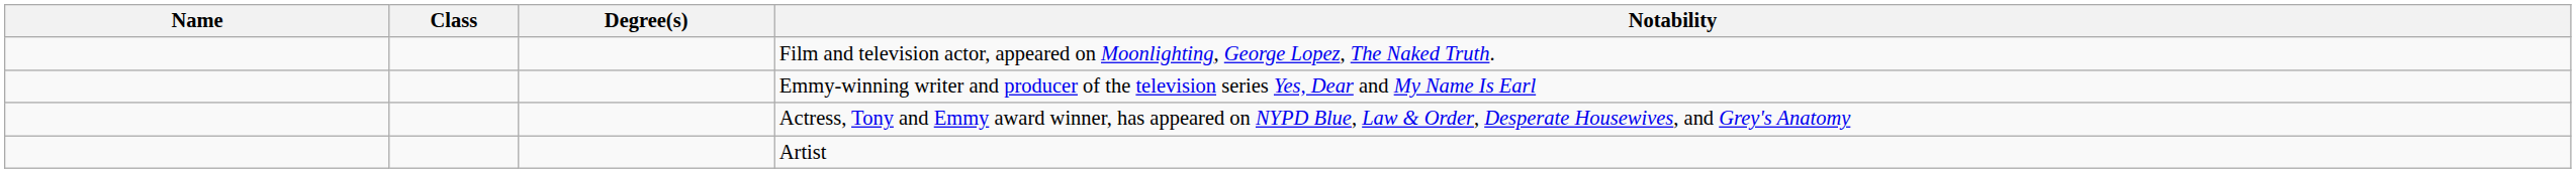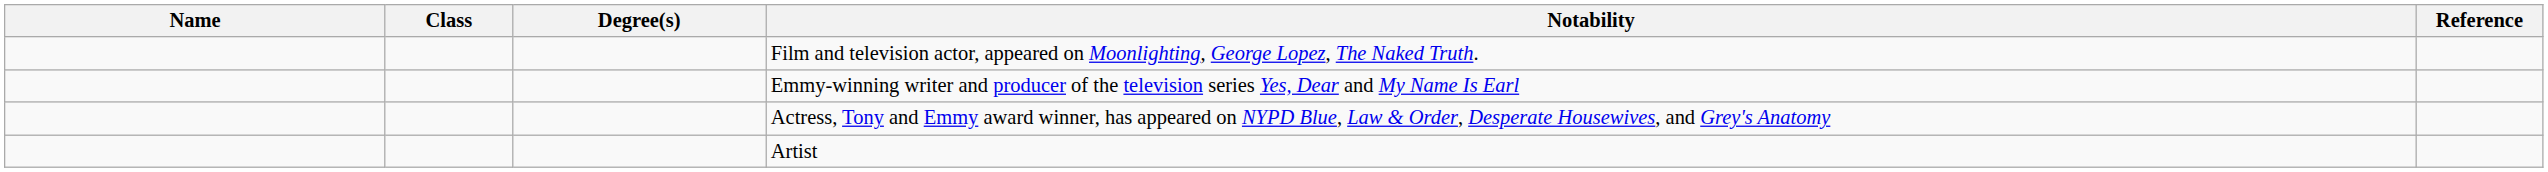+ column: Reference
